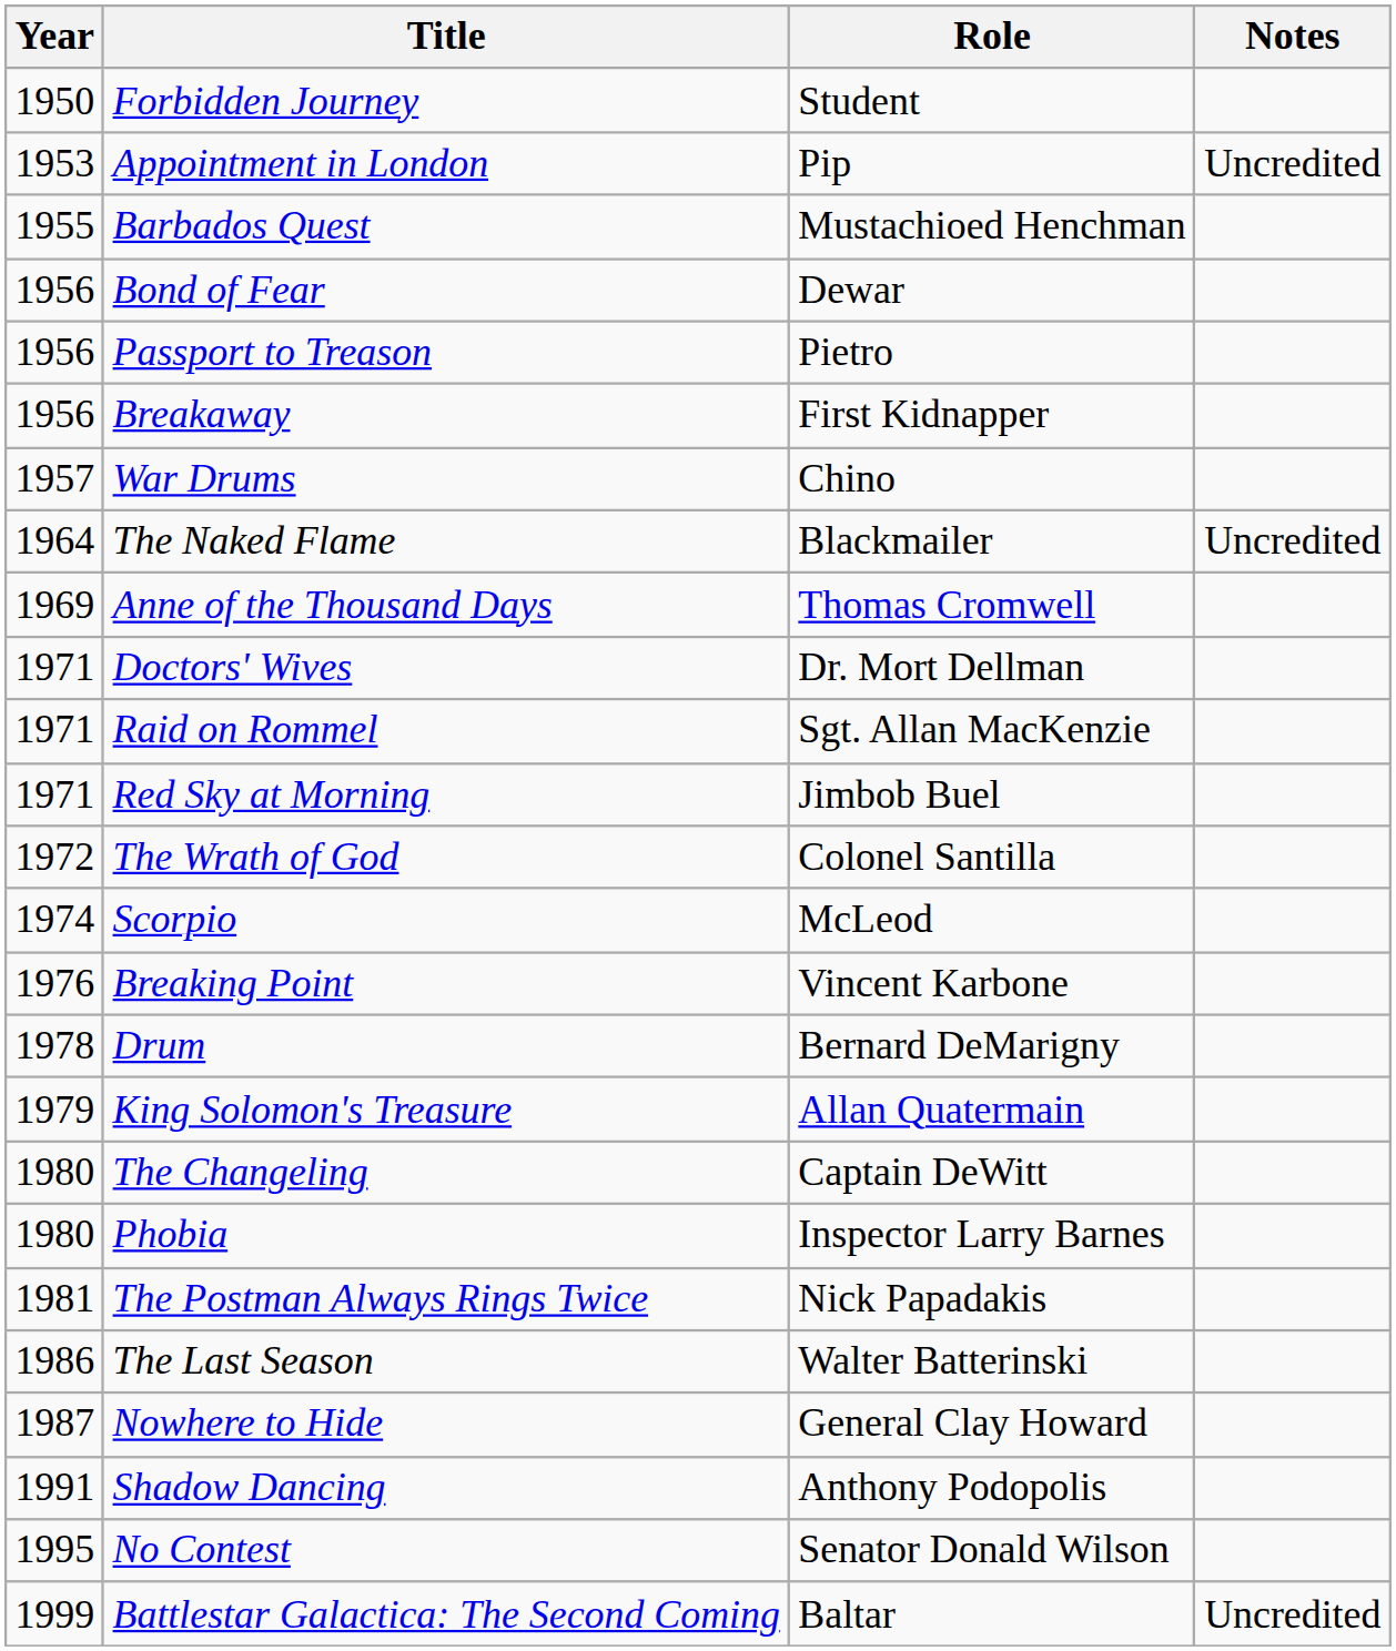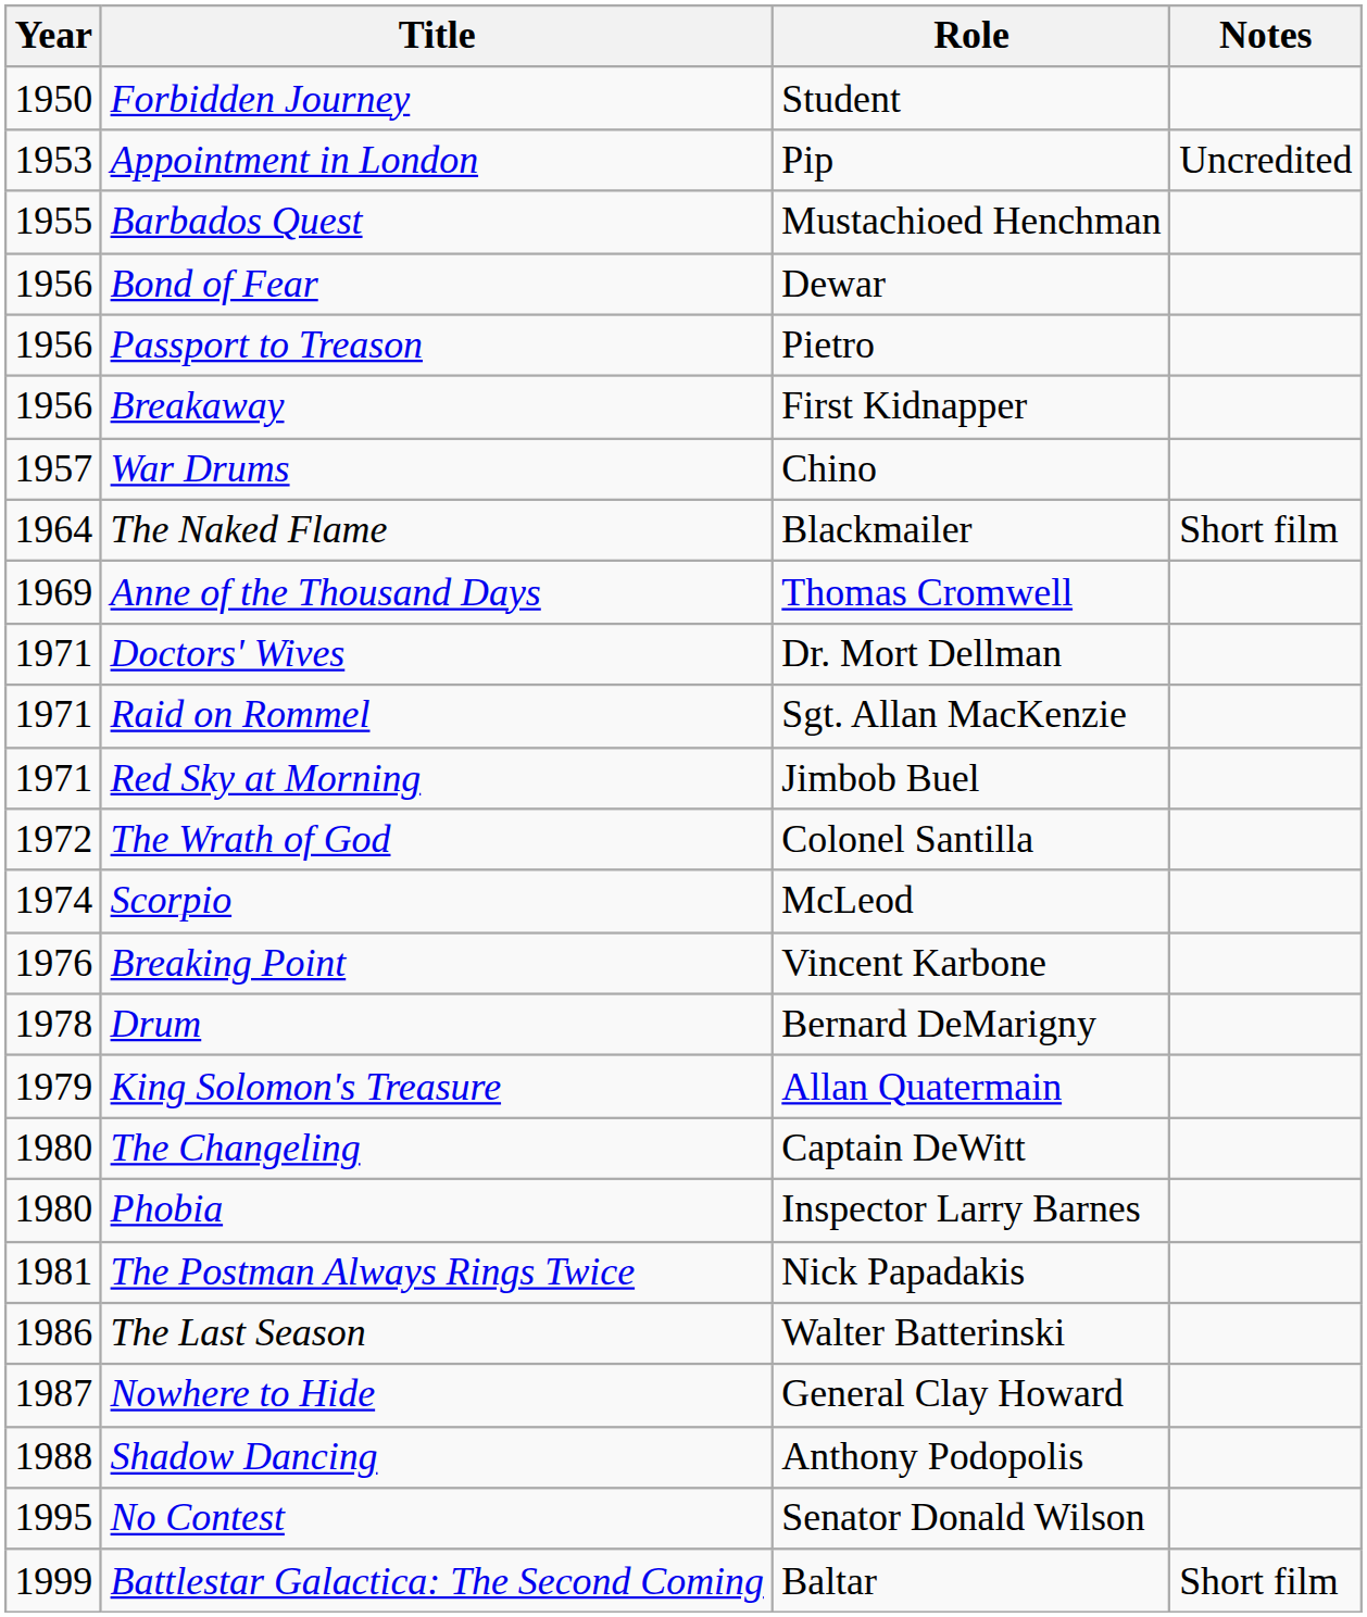The Naked Flame | Notes: Uncredited -> Short film
Shadow Dancing | Year: 1991 -> 1988
Battlestar Galactica: The Second Coming | Notes: Uncredited -> Short film
